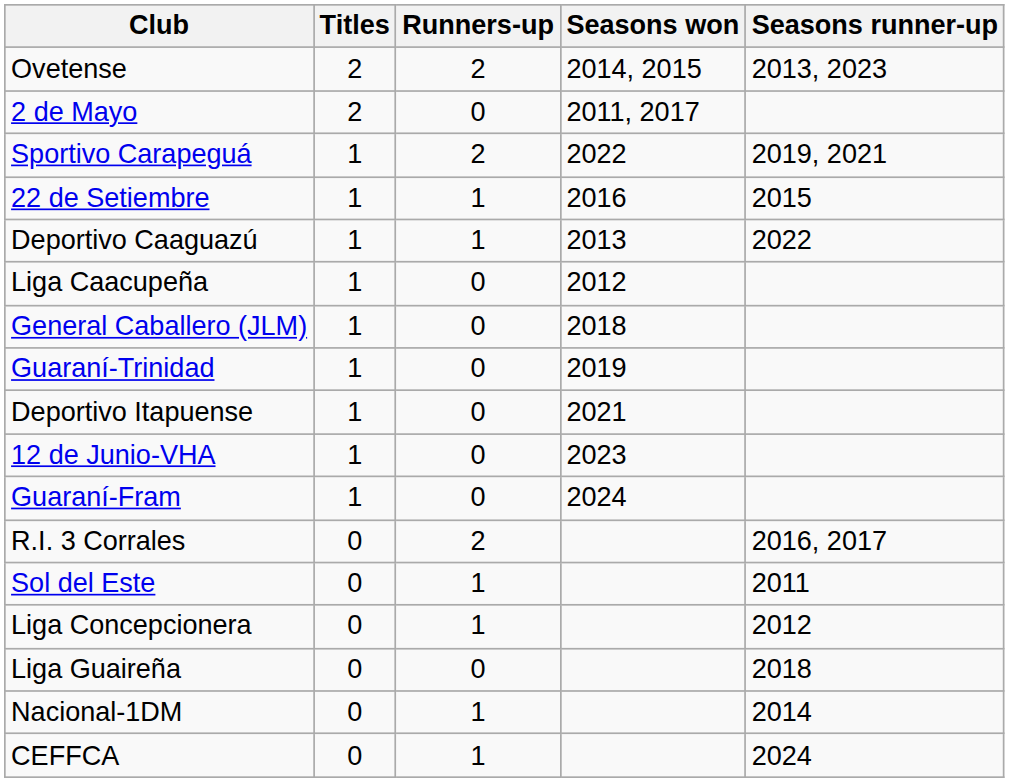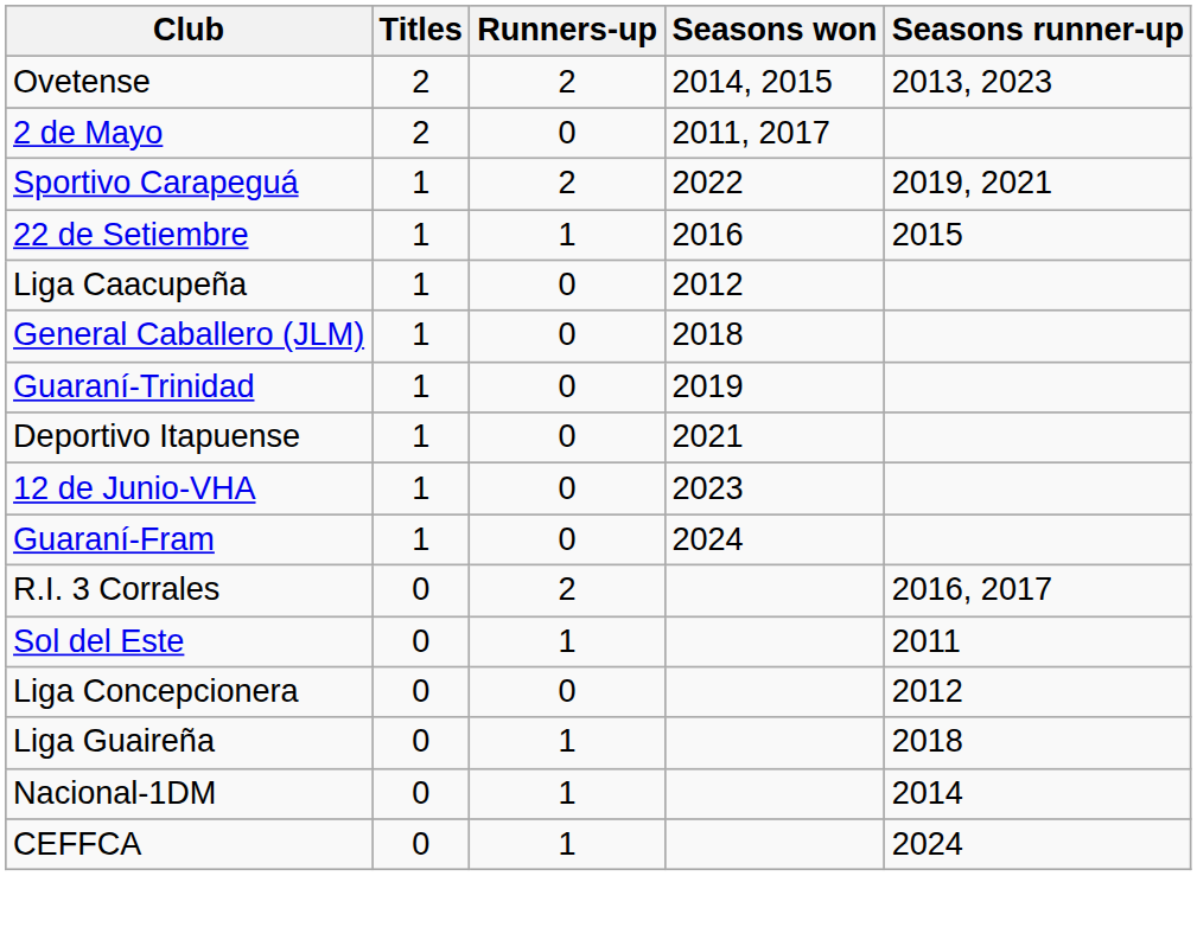- row: Deportivo Caaguazú | 1 | 1 | 2013 | 2022
Liga Concepcionera | Runners-up: 1 -> 0
Liga Guaireña | Runners-up: 0 -> 1
